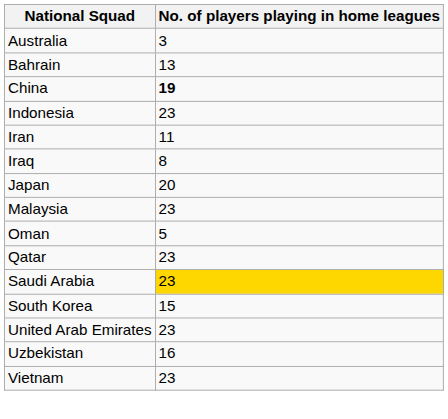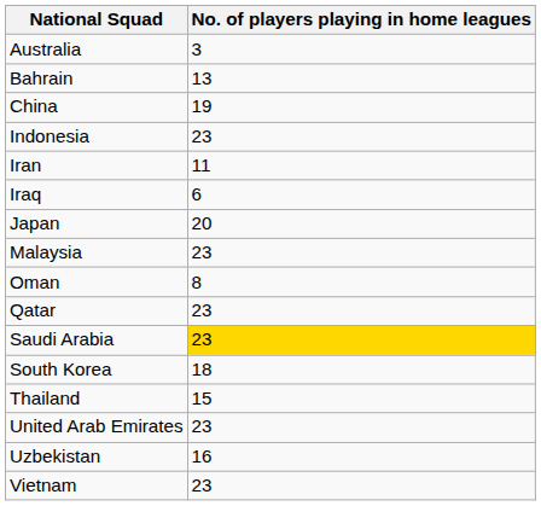China | No. of players playing in home leagues: bold -> normal
Iraq | No. of players playing in home leagues: 8 -> 6
Oman | No. of players playing in home leagues: 5 -> 8
South Korea | No. of players playing in home leagues: 15 -> 18
+ row: Thailand | 15
